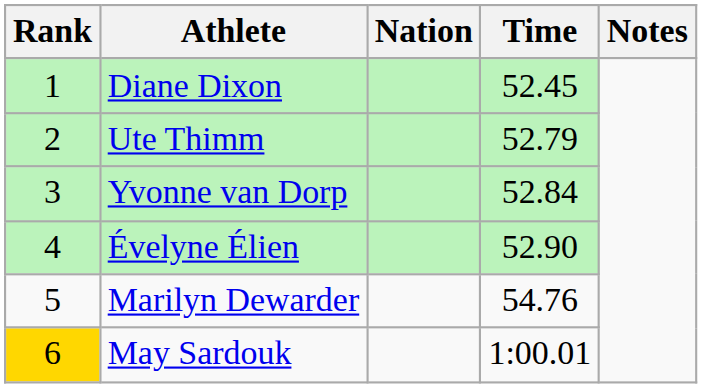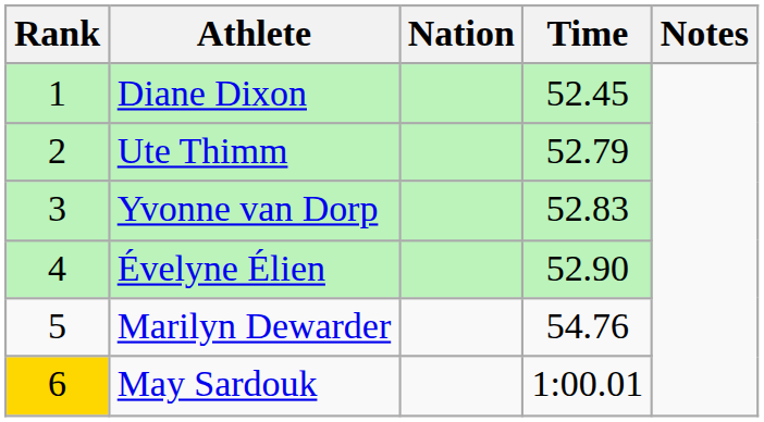Yvonne van Dorp | Time: 52.84 -> 52.83
